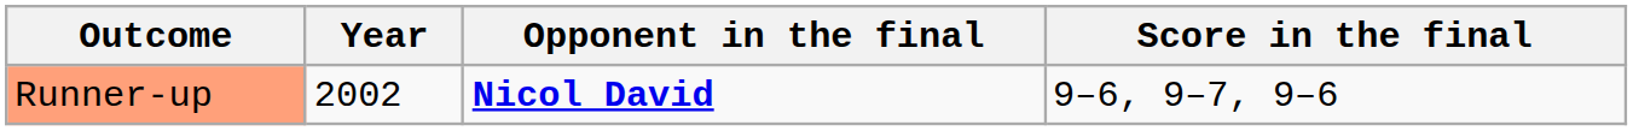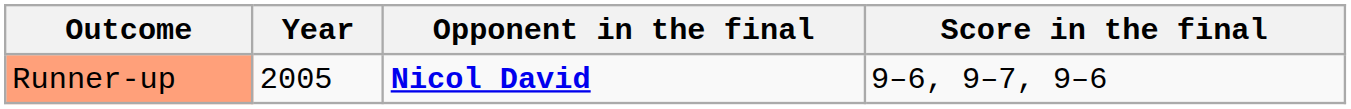Runner-up | Year: 2002 -> 2005
